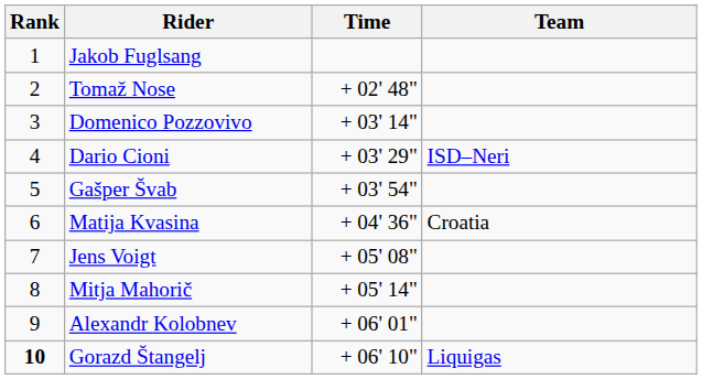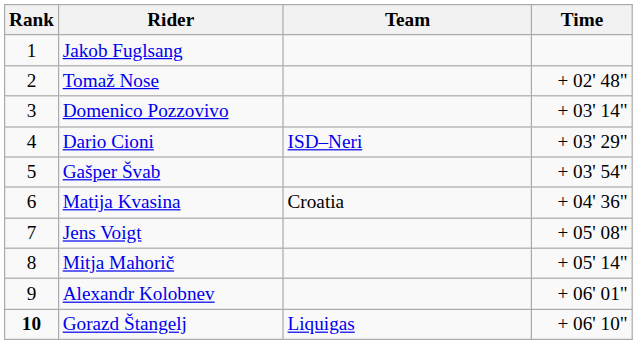columns swapped: Team <-> Time
